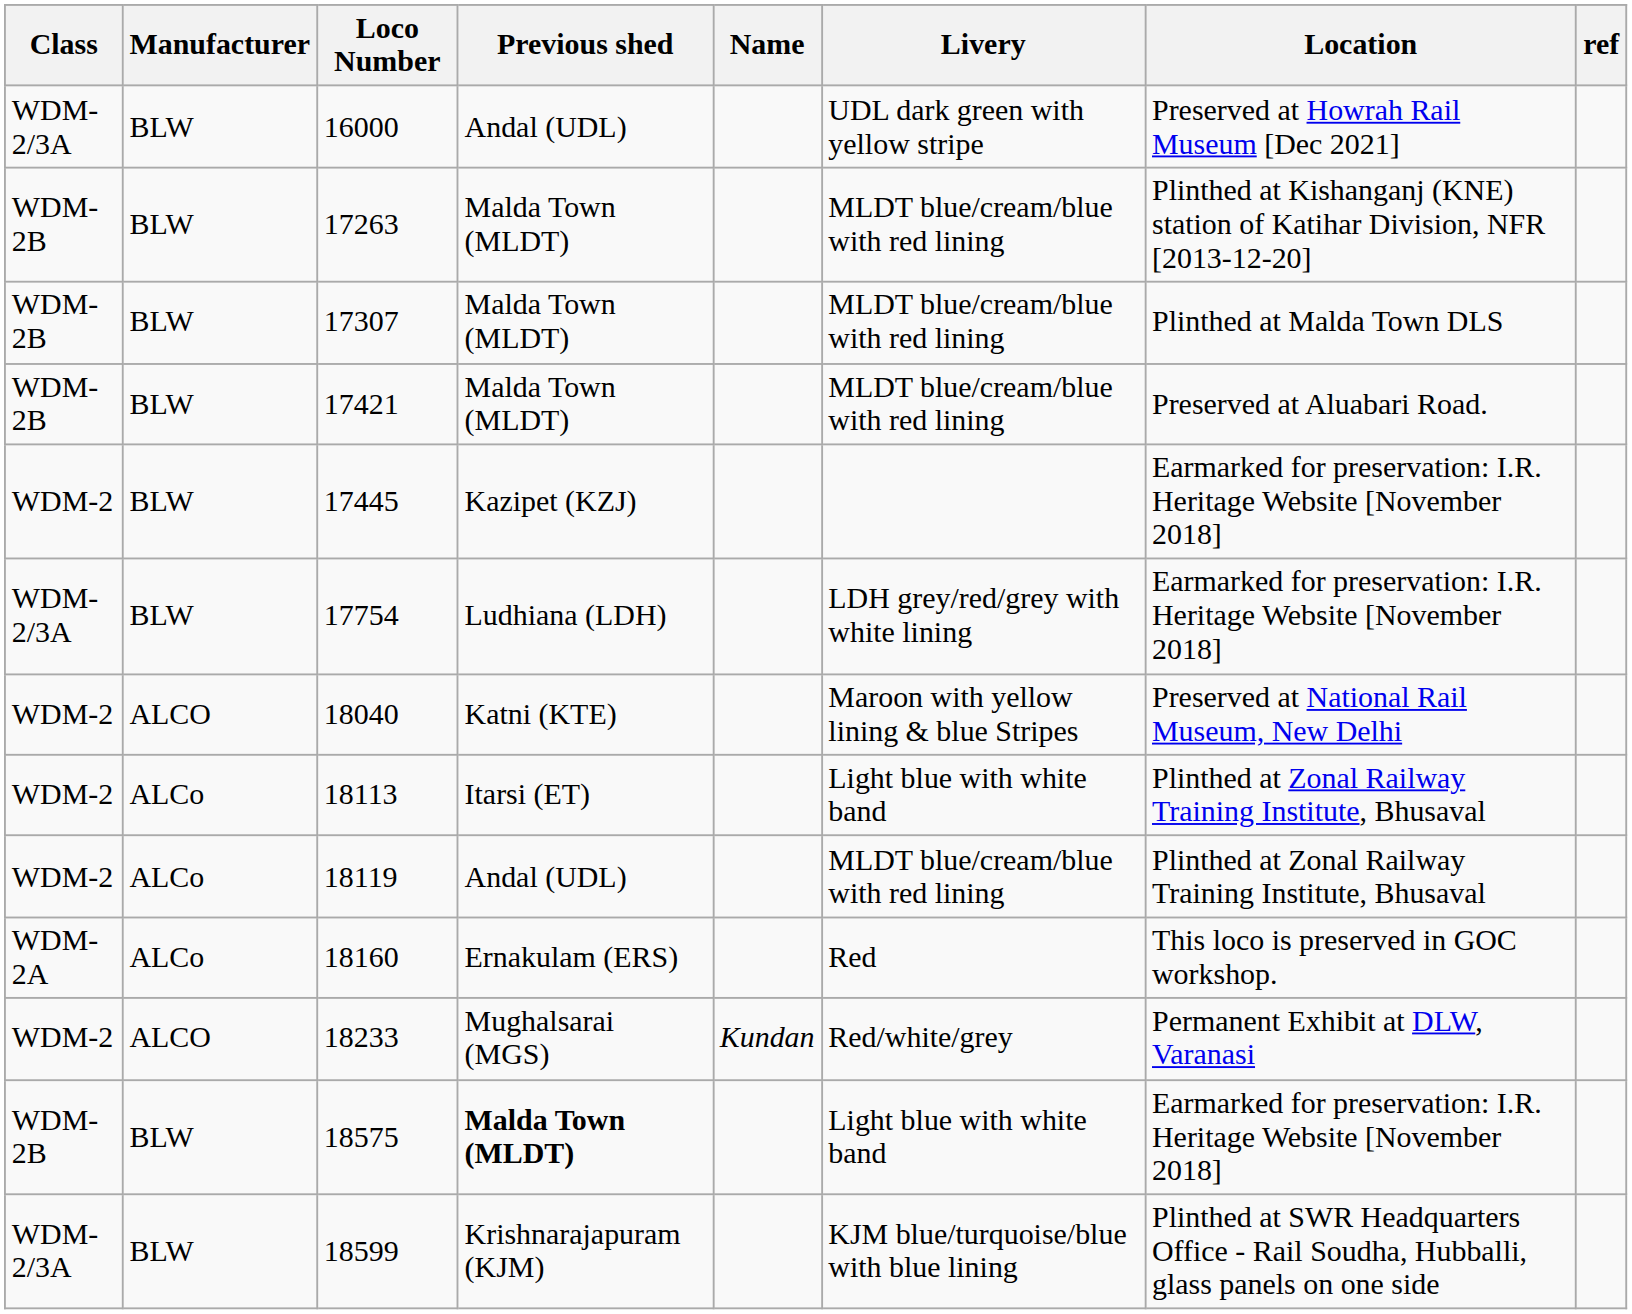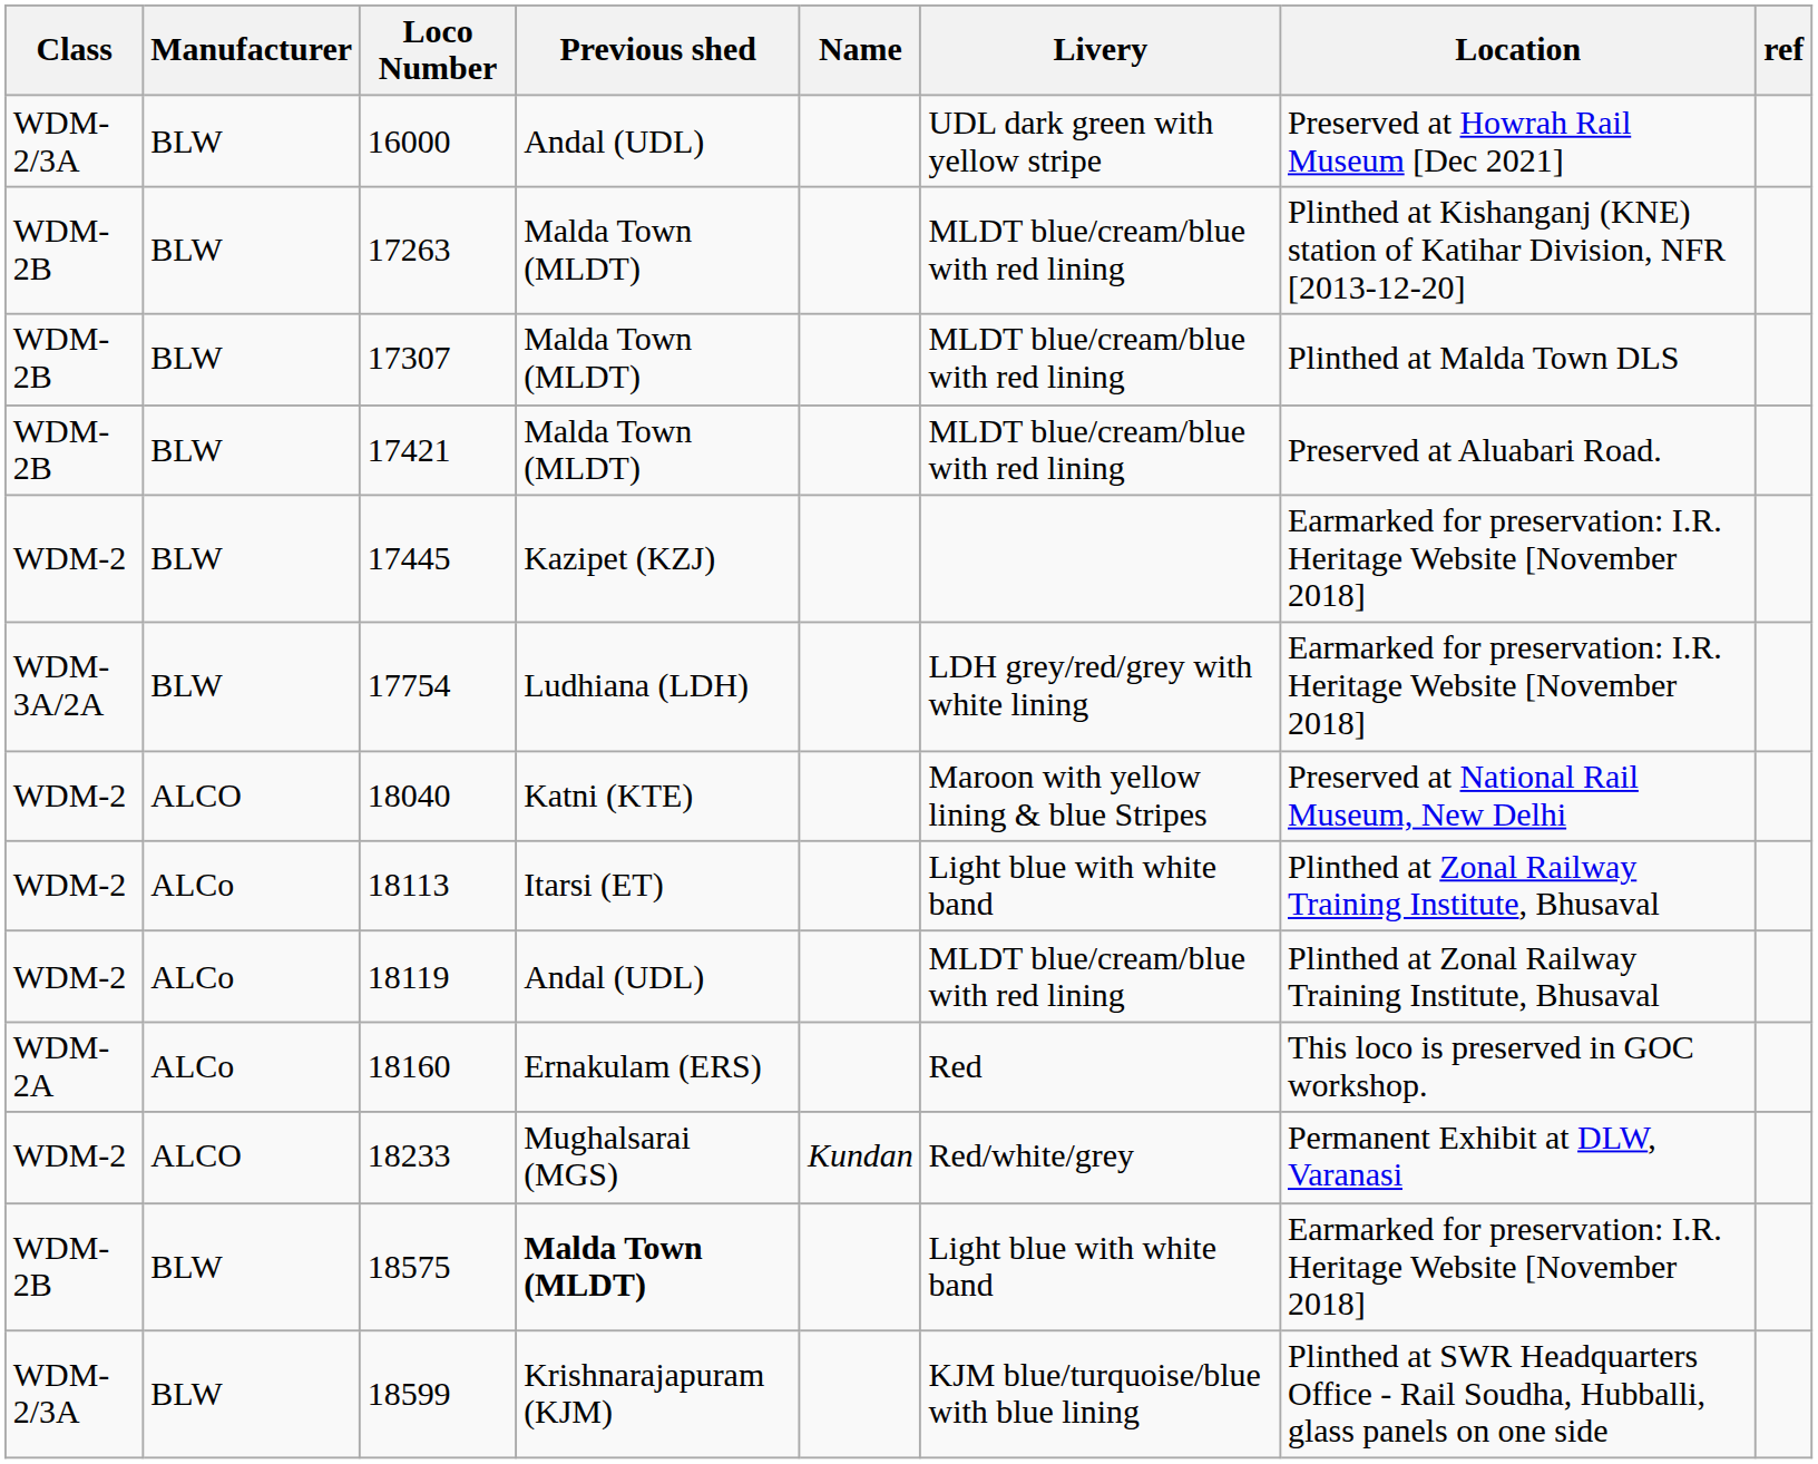17754 | Class: WDM-2/3A -> WDM-3A/2A
